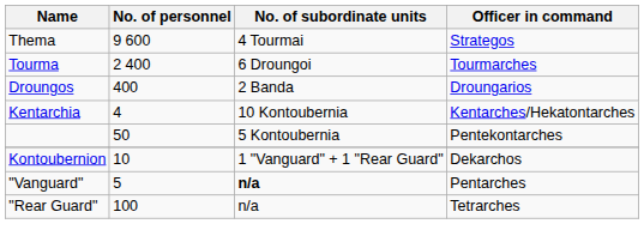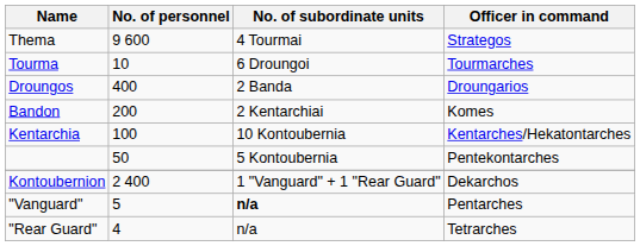Tourma | No. of personnel: 2 400 -> 10
+ row: Bandon | 200 | 2 Kentarchiai | Komes
Kentarchia | No. of personnel: 4 -> 100
Kontoubernion | No. of personnel: 10 -> 2 400
"Rear Guard" | No. of personnel: 100 -> 4
